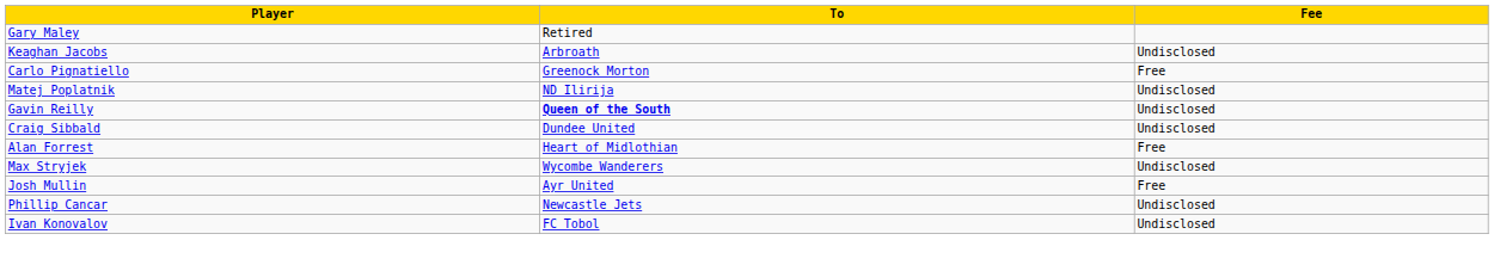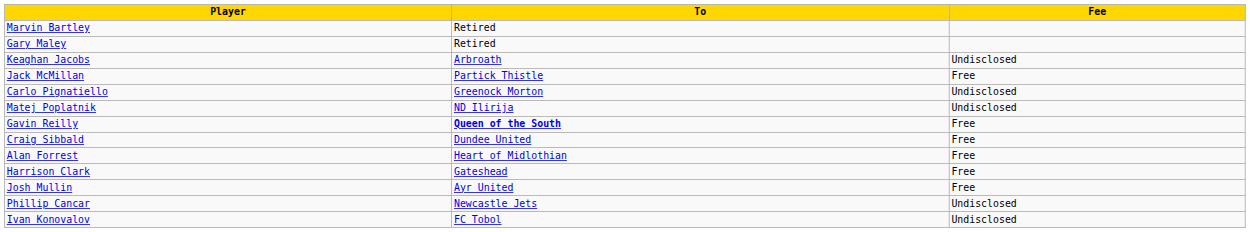+ row: Marvin Bartley | Retired
+ row: Jack McMillan | Partick Thistle | Free
Carlo Pignatiello | Fee: Free -> Undisclosed
Gavin Reilly | Fee: Undisclosed -> Free
Craig Sibbald | Fee: Undisclosed -> Free
- row: Max Stryjek | Wycombe Wanderers | Undisclosed
+ row: Harrison Clark | Gateshead | Free
